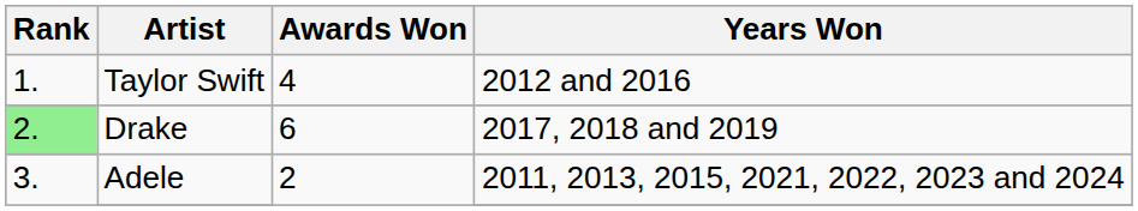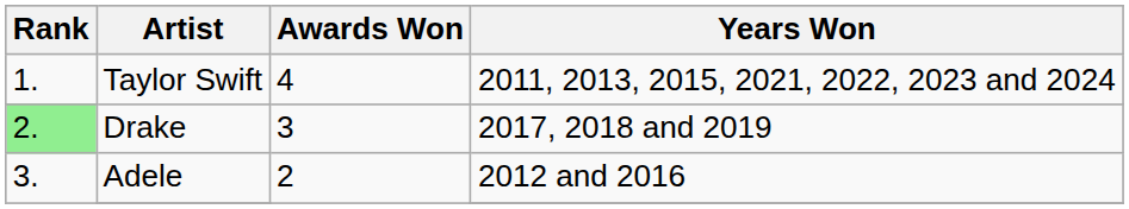Taylor Swift | Years Won: 2012 and 2016 -> 2011, 2013, 2015, 2021, 2022, 2023 and 2024
Drake | Awards Won: 6 -> 3
Adele | Years Won: 2011, 2013, 2015, 2021, 2022, 2023 and 2024 -> 2012 and 2016
